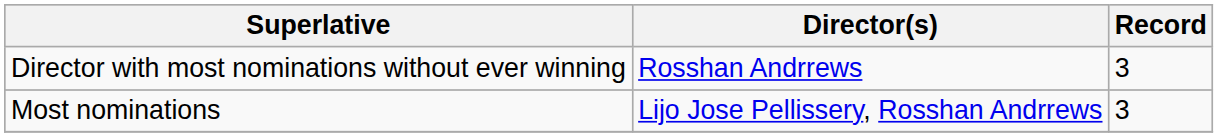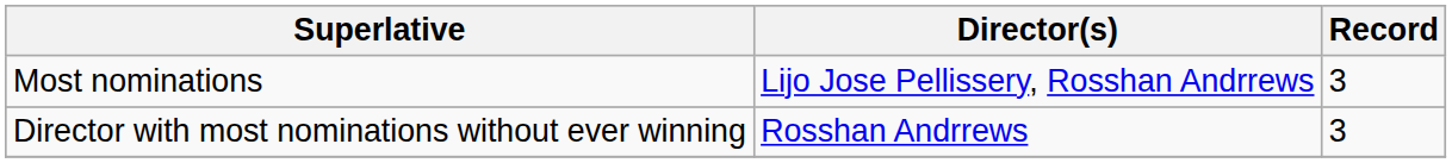rows swapped: Most nominations <-> Director with most nominations without ever winning
